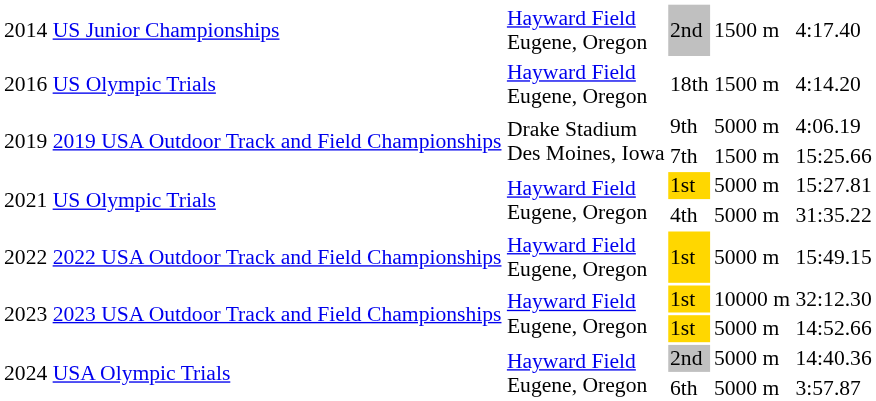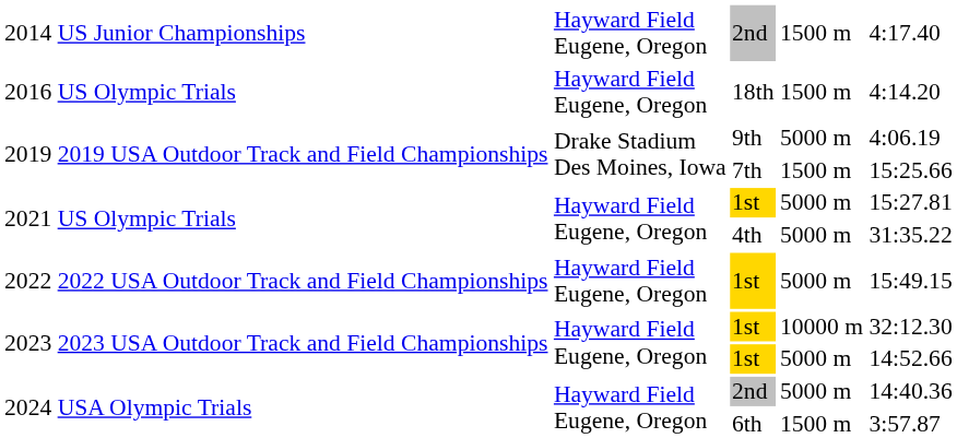6th | column 5: 5000 m -> 1500 m
